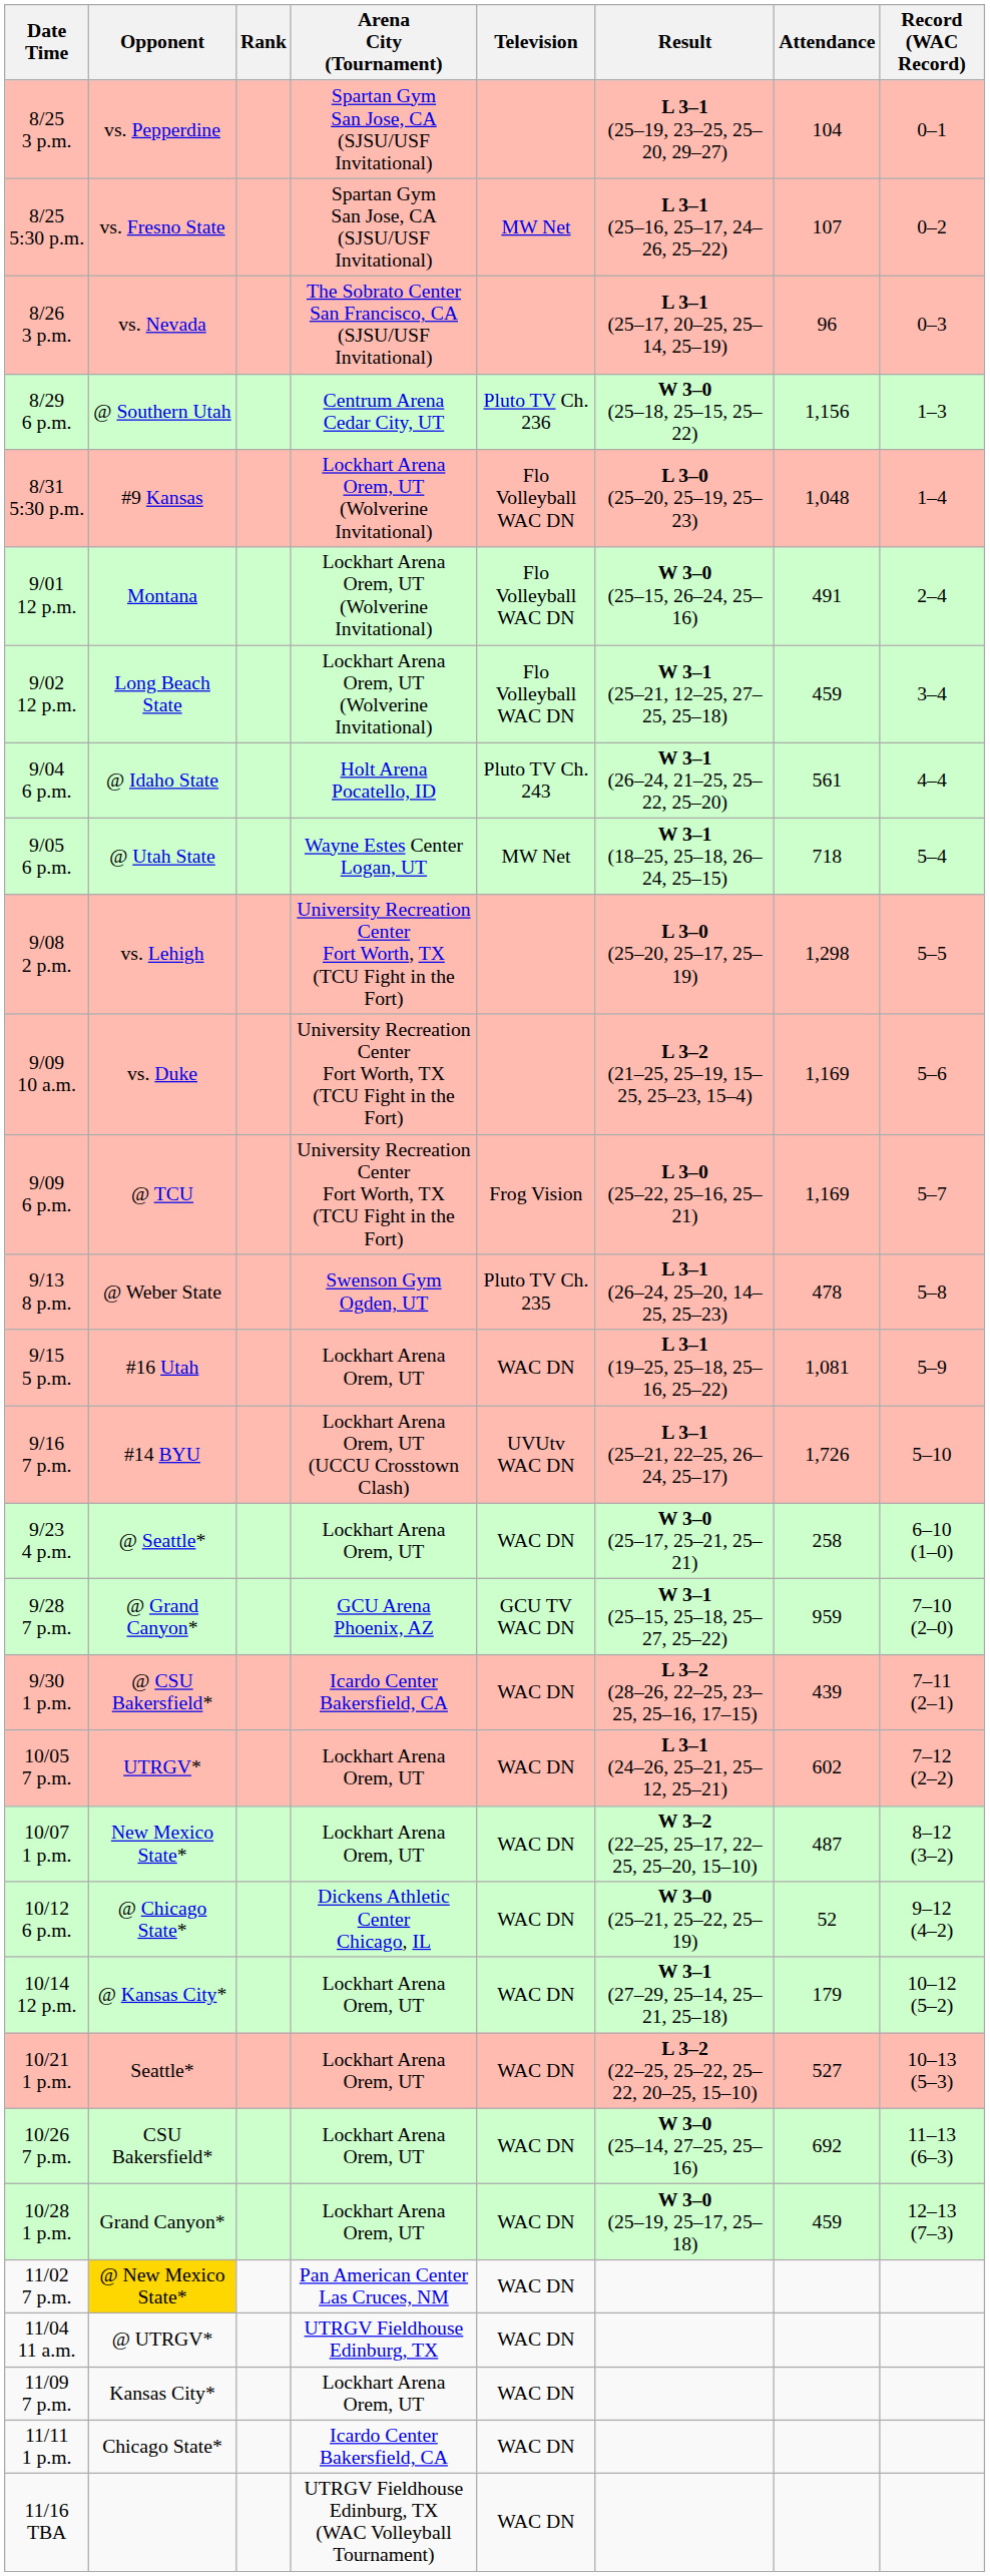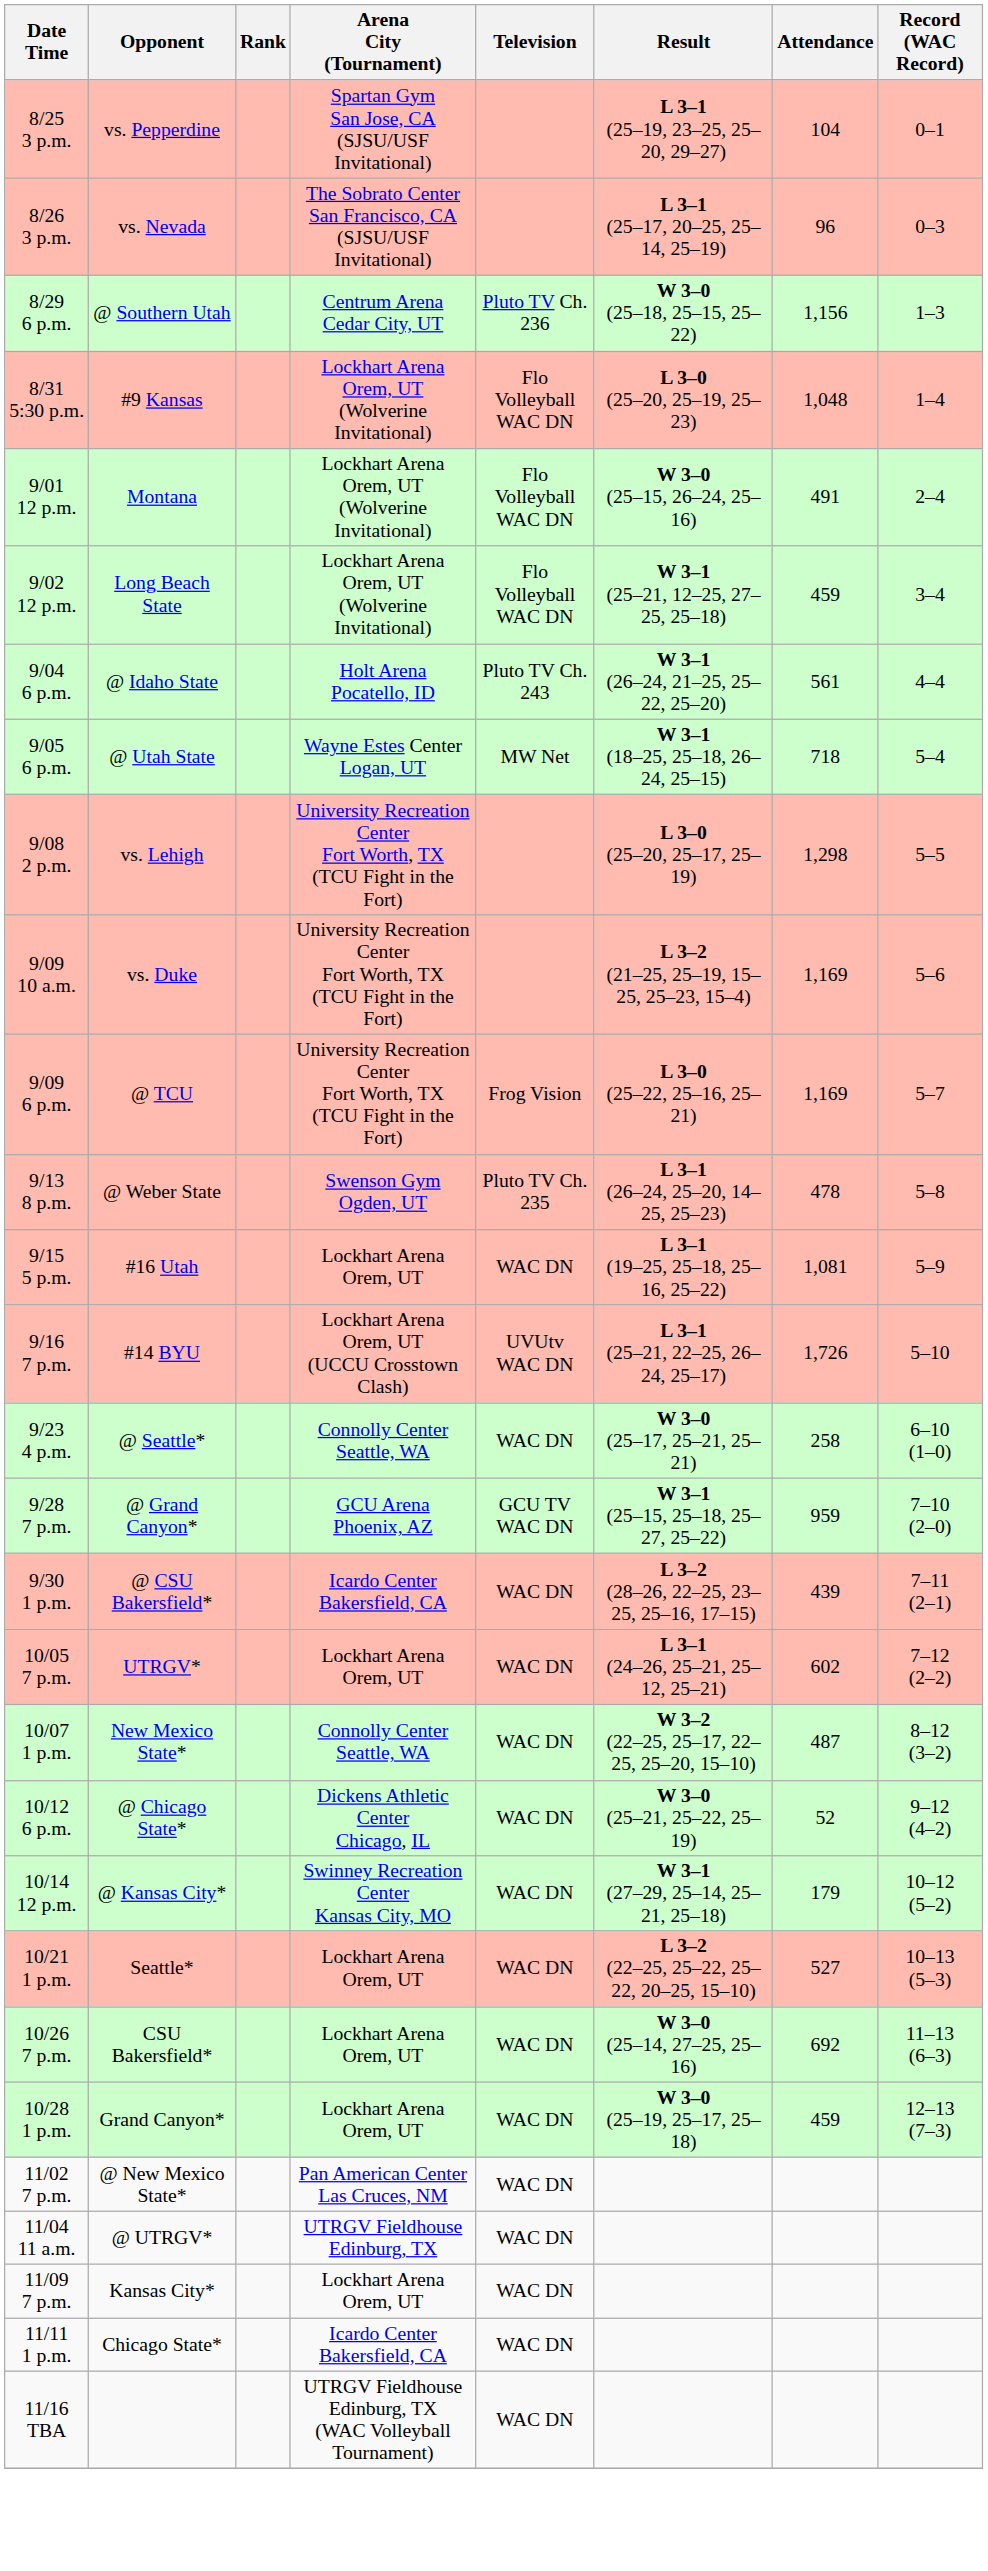- row: 8/25 5:30 p.m. | vs. Fresno State | Spartan Gym San Jose, CA (SJSU/USF Invitational) | MW Net | L 3–1 (25–16, 25–17, 24–26, 25–22) | 107 | 0–2
9/23 4 p.m. | Arena City (Tournament): Lockhart Arena Orem, UT -> Connolly Center Seattle, WA
10/07 1 p.m. | Arena City (Tournament): Lockhart Arena Orem, UT -> Connolly Center Seattle, WA
10/14 12 p.m. | Arena City (Tournament): Lockhart Arena Orem, UT -> Swinney Recreation Center Kansas City, MO
11/02 7 p.m. | Opponent: gold background -> no background
